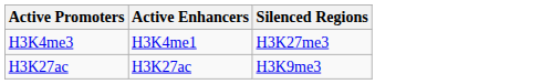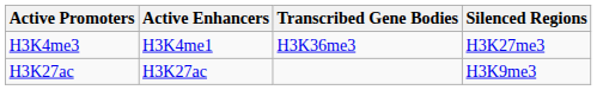+ column: Transcribed Gene Bodies | H3K36me3
